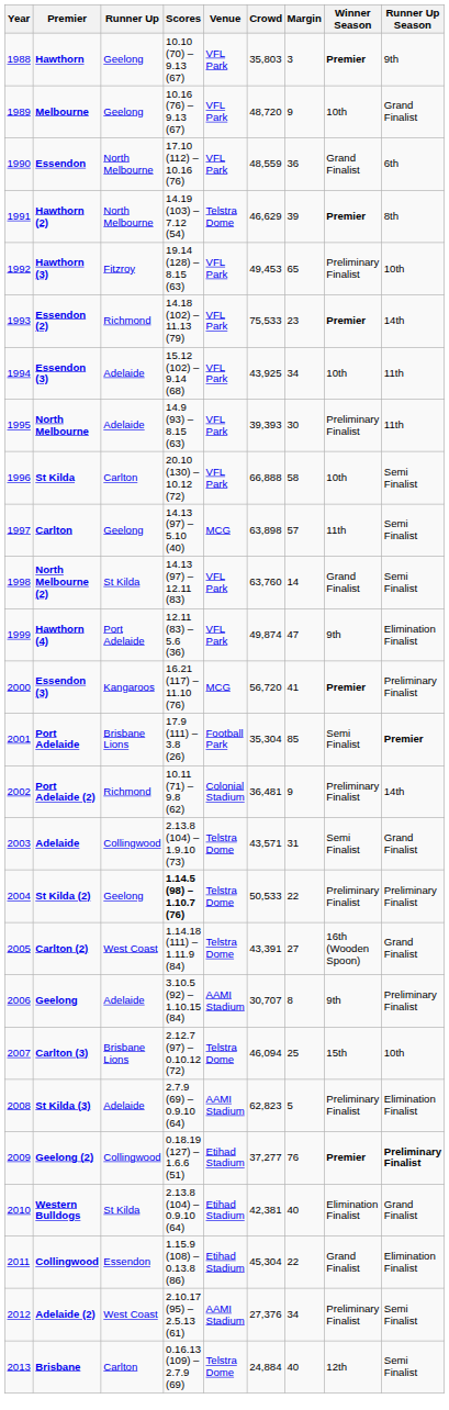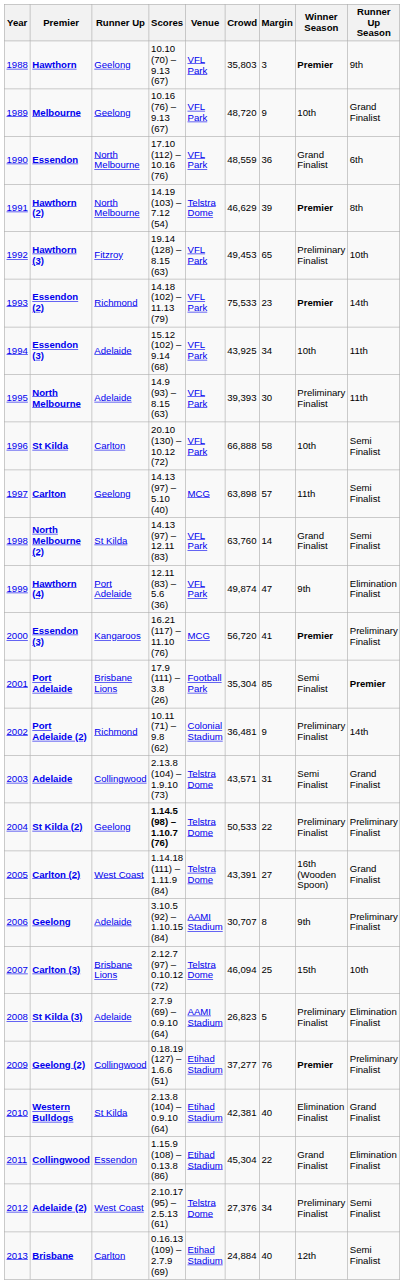St Kilda (3) | Crowd: 62,823 -> 26,823
Geelong (2) | Runner Up Season: bold -> normal
Adelaide (2) | Venue: AAMI Stadium -> Telstra Dome
Brisbane | Venue: Telstra Dome -> Etihad Stadium
